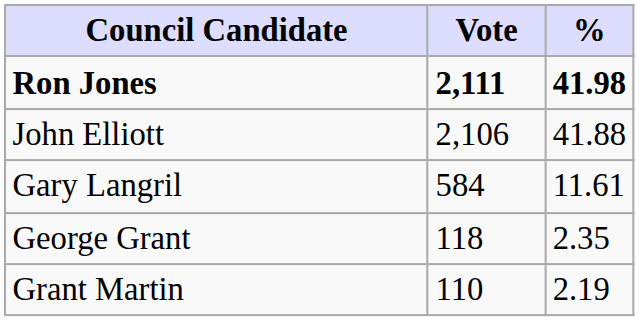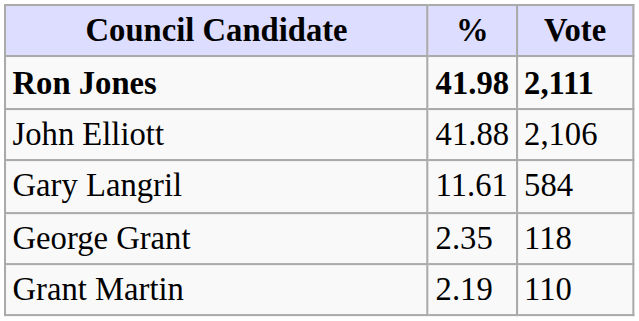columns swapped: Vote <-> %
